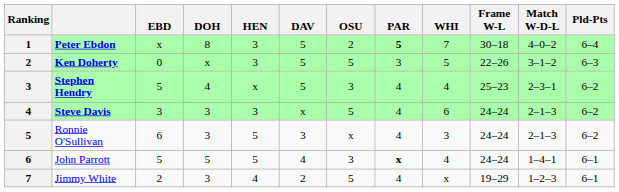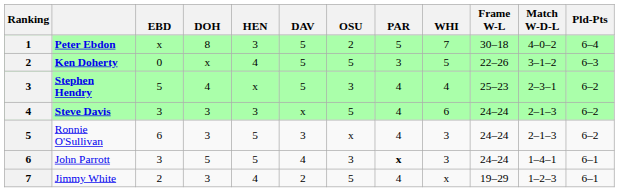Peter Ebdon | PAR: bold -> normal
Ken Doherty | HEN: 3 -> 4
John Parrott | EBD: 5 -> 3
John Parrott | WHI: 4 -> 3
